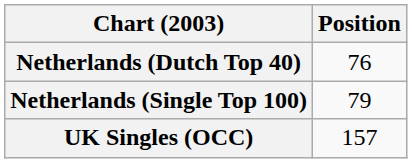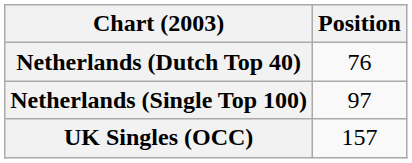Netherlands (Single Top 100) | Position: 79 -> 97
